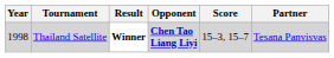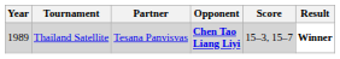columns swapped: Partner <-> Result
Thailand Satellite | Year: 1998 -> 1989
